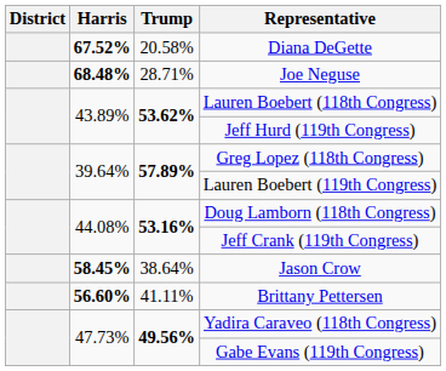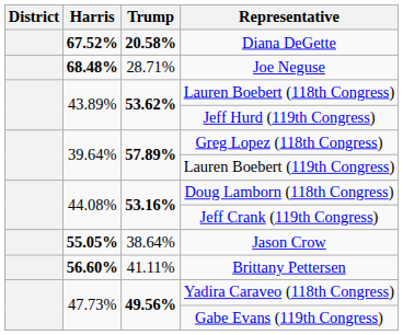Diana DeGette | Trump: normal -> bold
Jason Crow | Harris: 58.45% -> 55.05%
